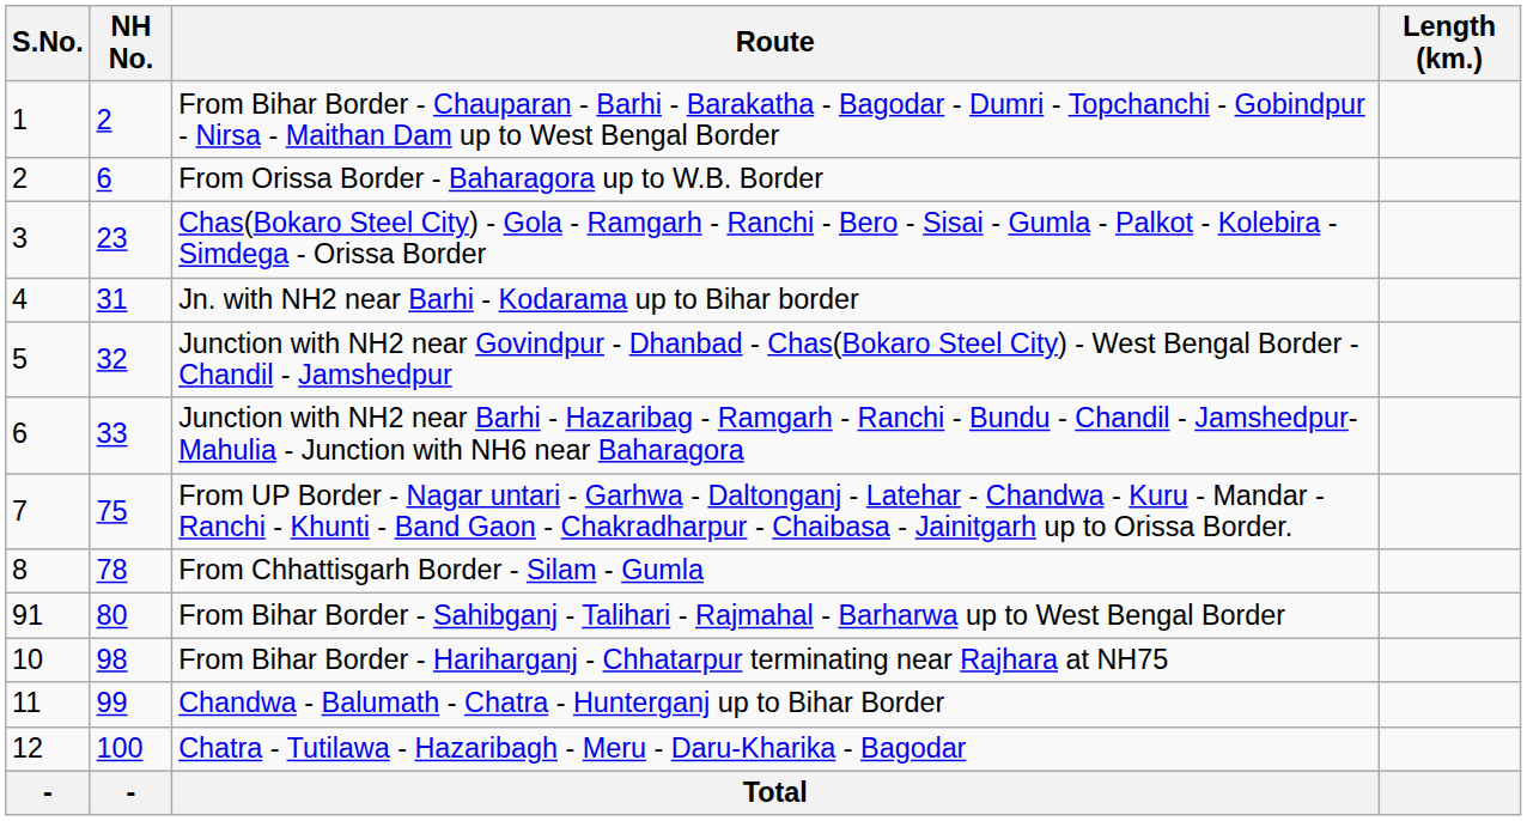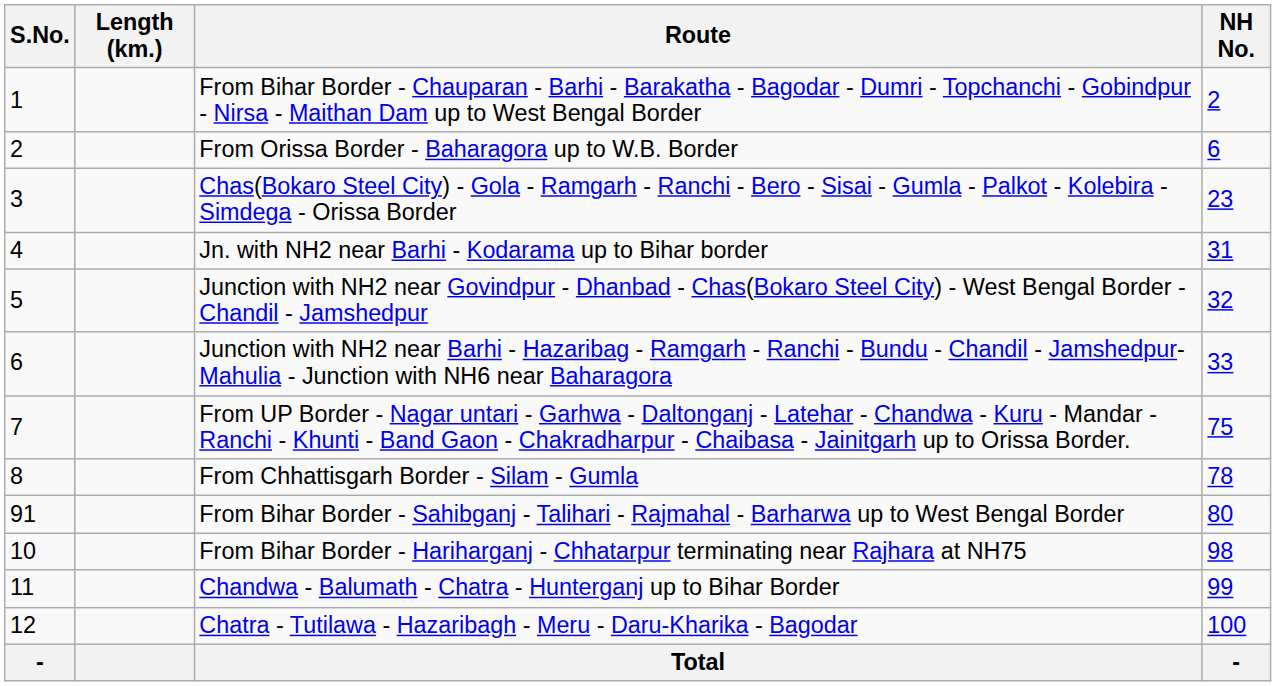columns swapped: NH No. <-> Length (km.)
